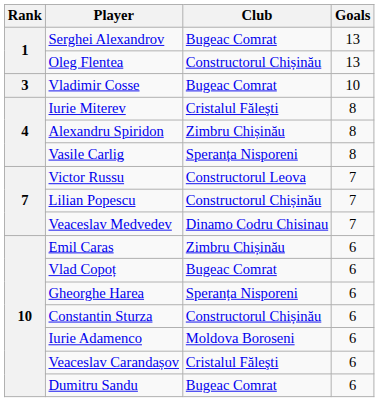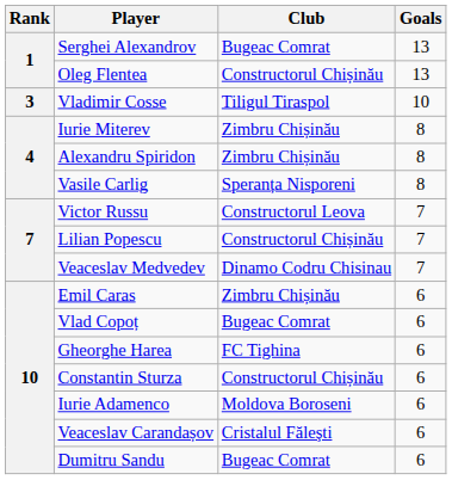Vladimir Cosse | Club: Bugeac Comrat -> Tiligul Tiraspol
Iurie Miterev | Club: Cristalul Făleşti -> Zimbru Chișinău
Gheorghe Harea | Club: Speranța Nisporeni -> FC Tighina
